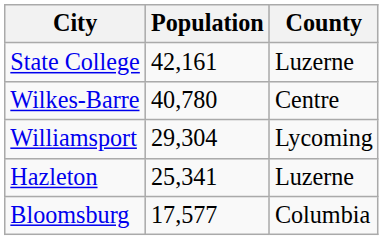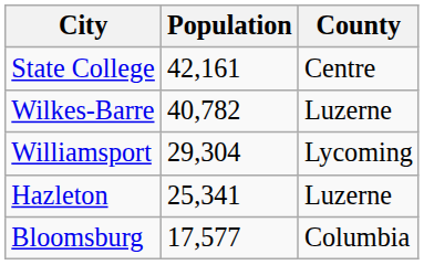State College | County: Luzerne -> Centre
Wilkes-Barre | Population: 40,780 -> 40,782
Wilkes-Barre | County: Centre -> Luzerne
